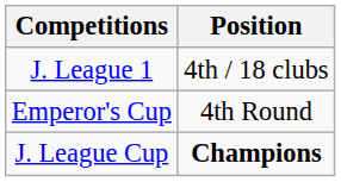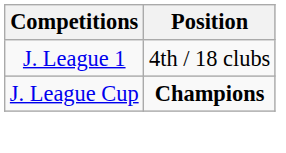- row: Emperor's Cup | 4th Round
